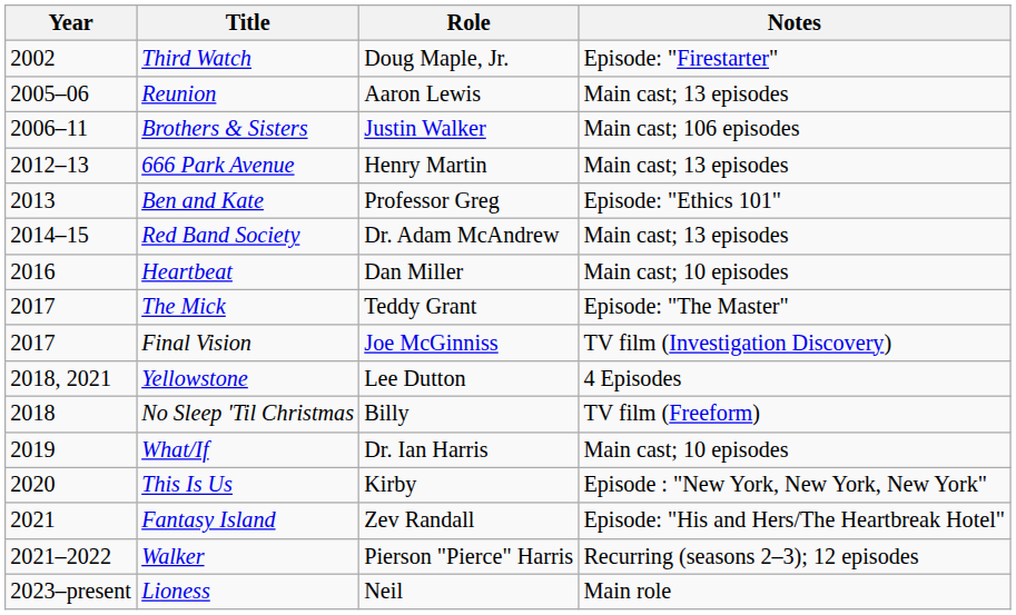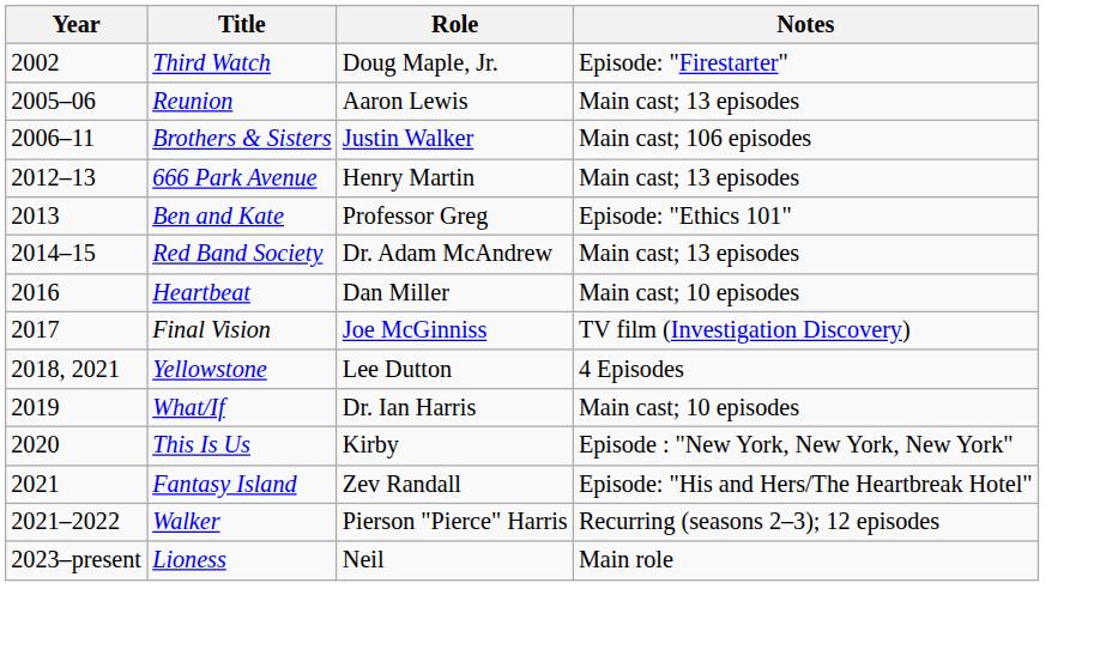- row: 2017 | The Mick | Teddy Grant | Episode: "The Master"
- row: 2018 | No Sleep 'Til Christmas | Billy | TV film (Freeform)
